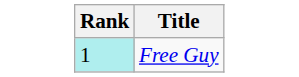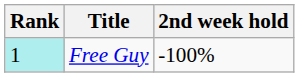+ column: 2nd week hold | -100%
